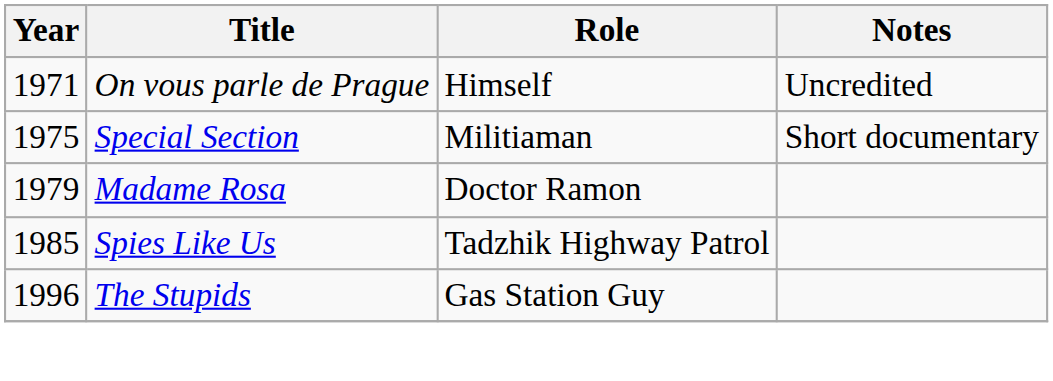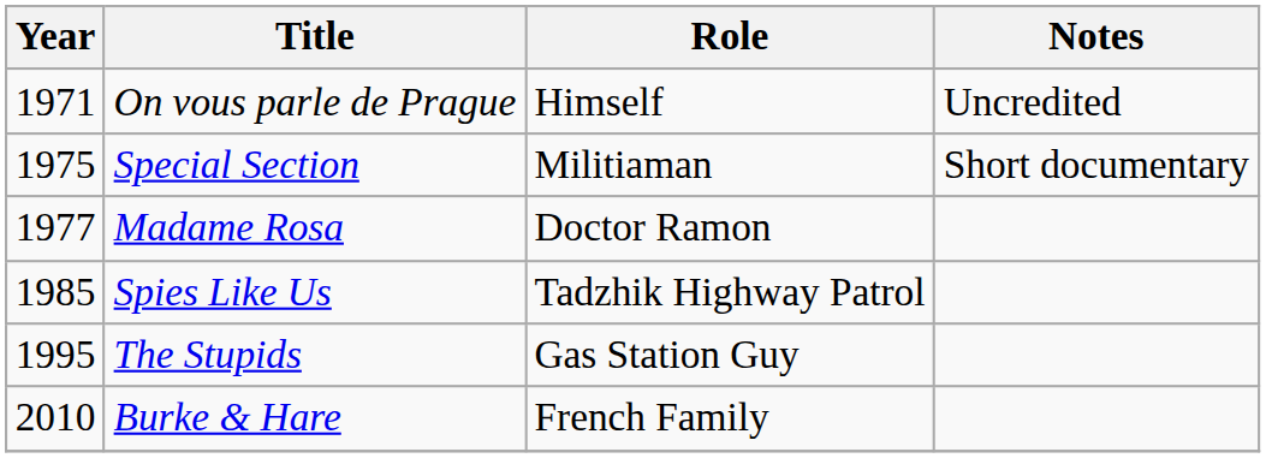Madame Rosa | Year: 1979 -> 1977
The Stupids | Year: 1996 -> 1995
+ row: 2010 | Burke & Hare | French Family
